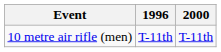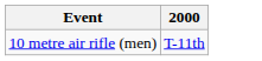- column: 1996 | T-11th
